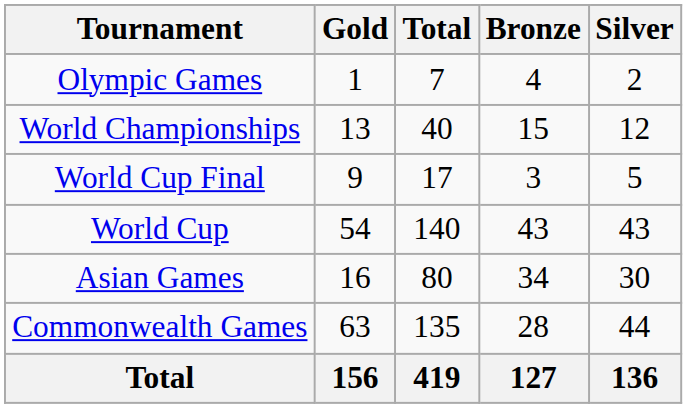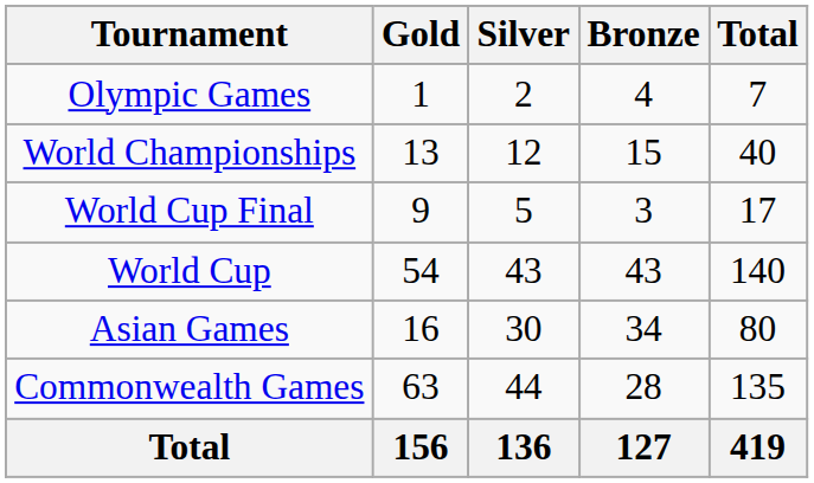columns swapped: Silver <-> Total
